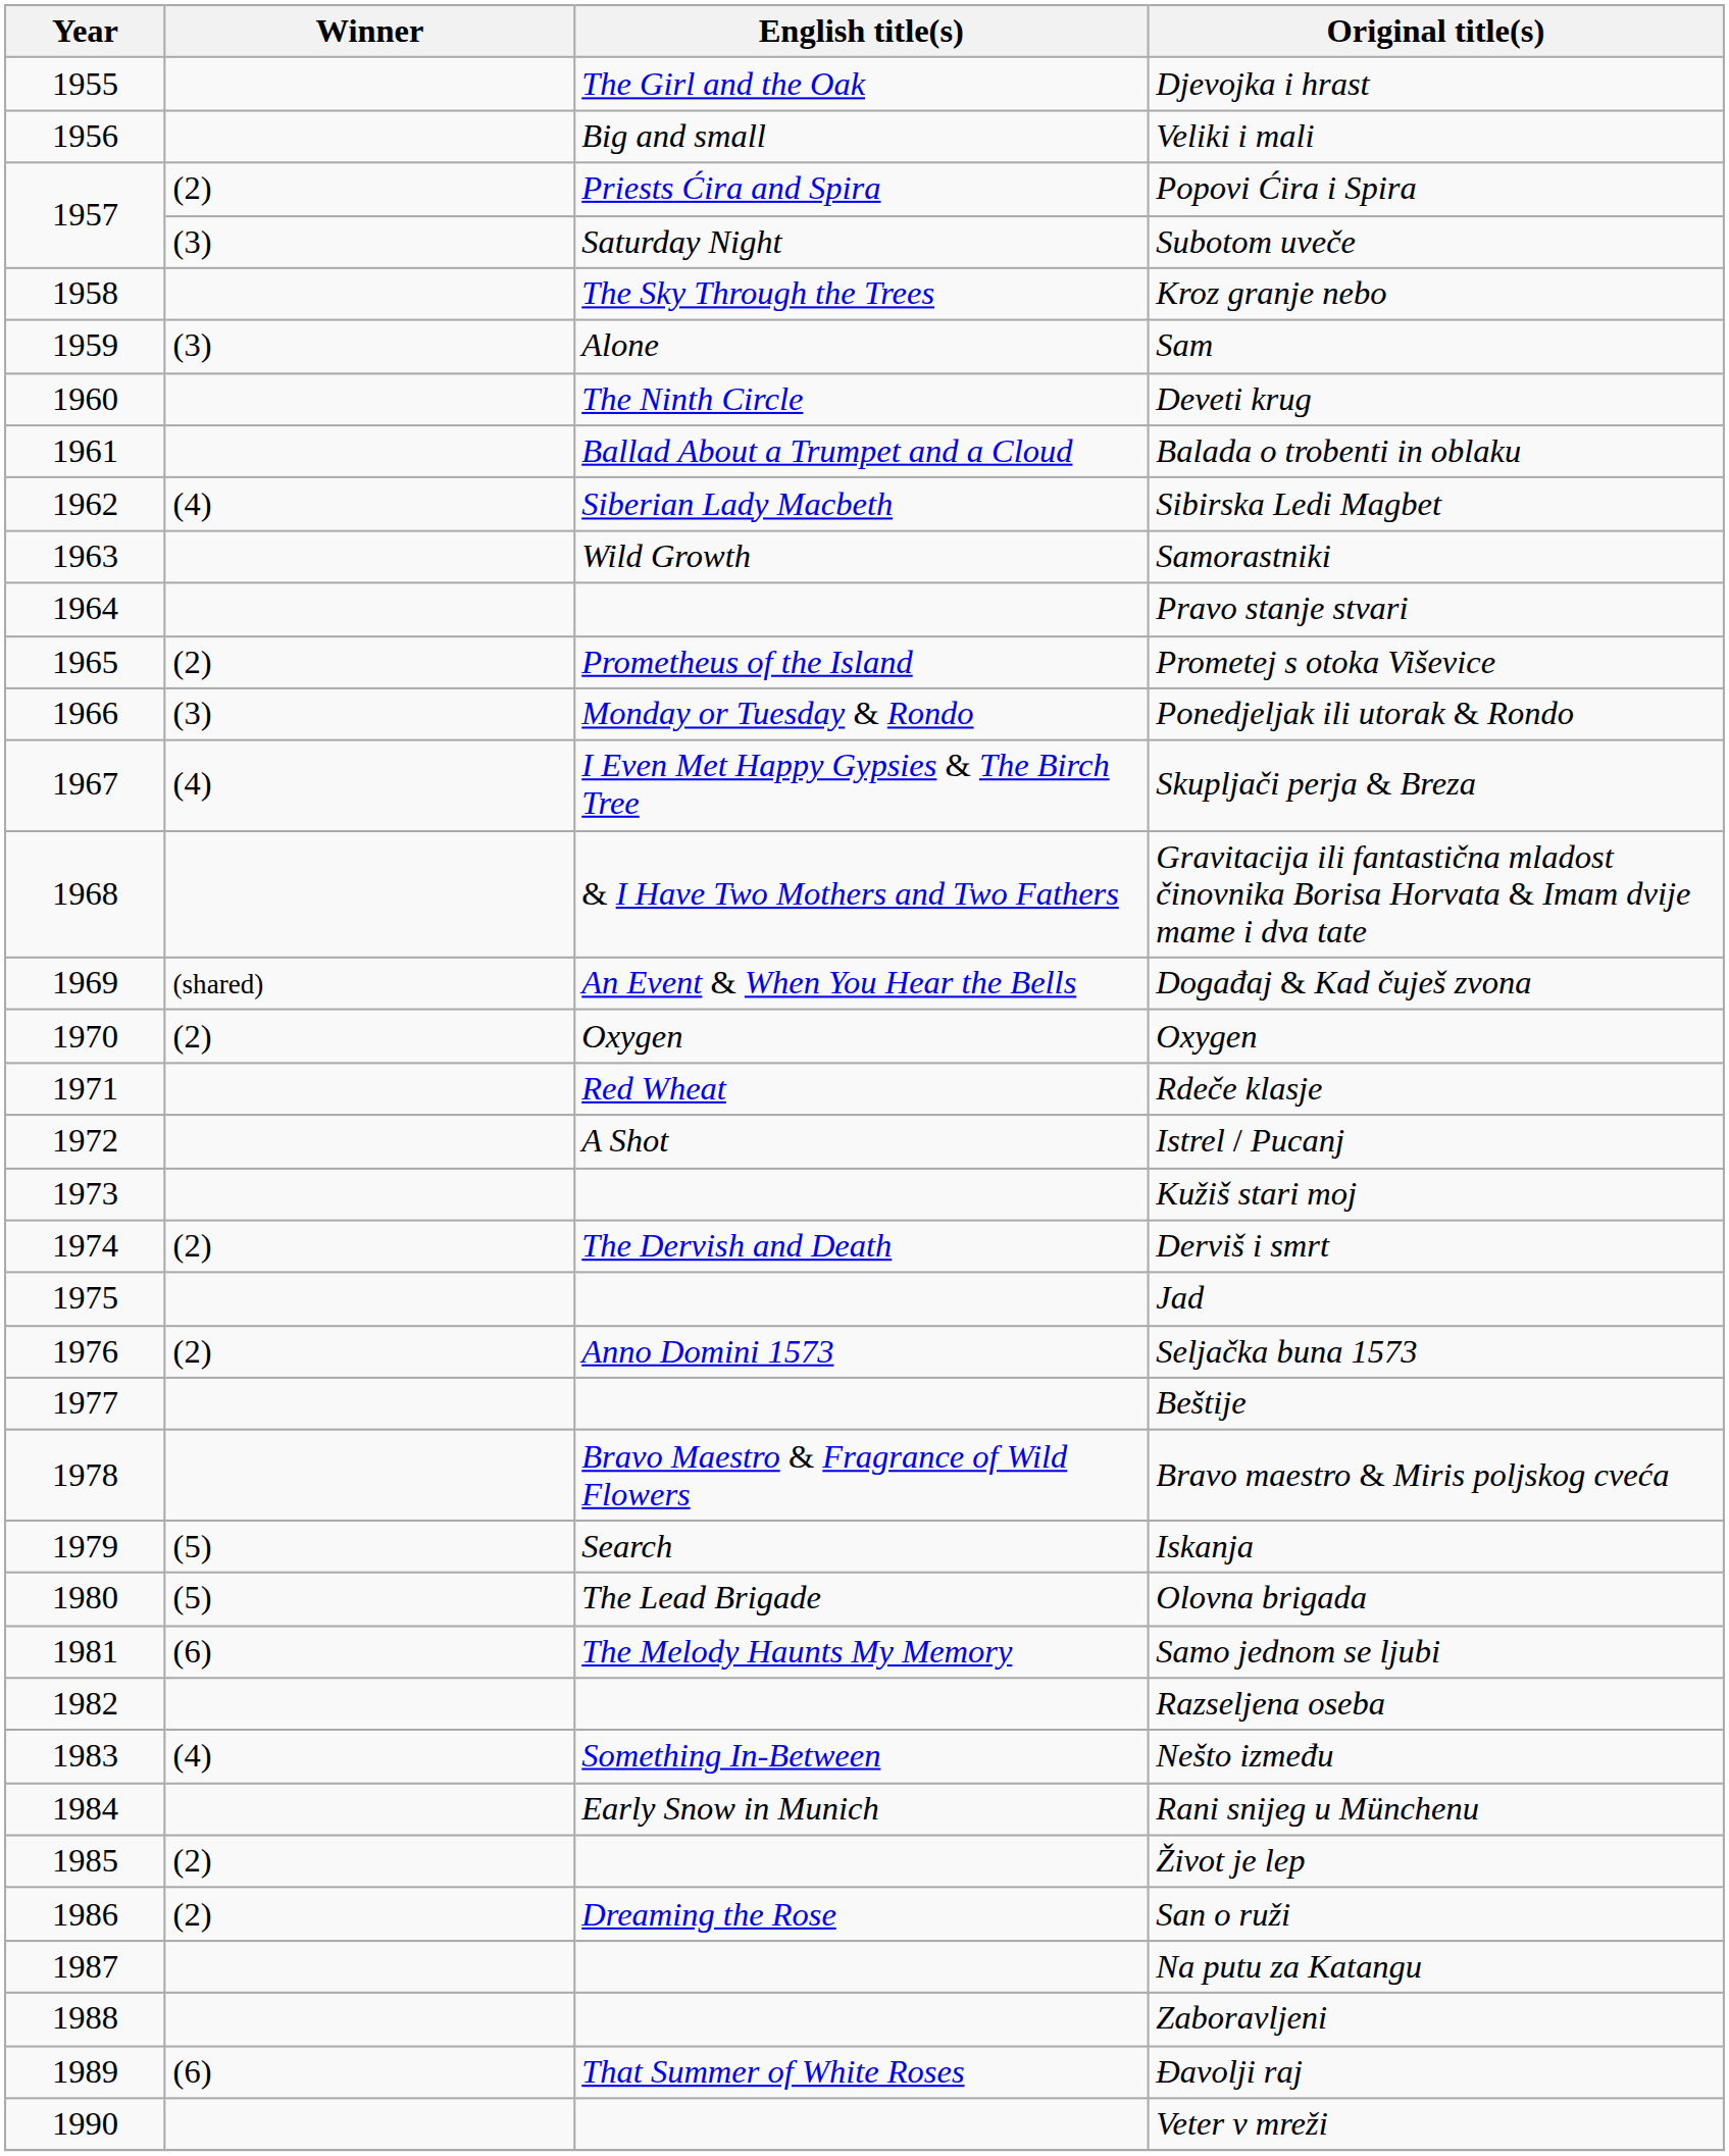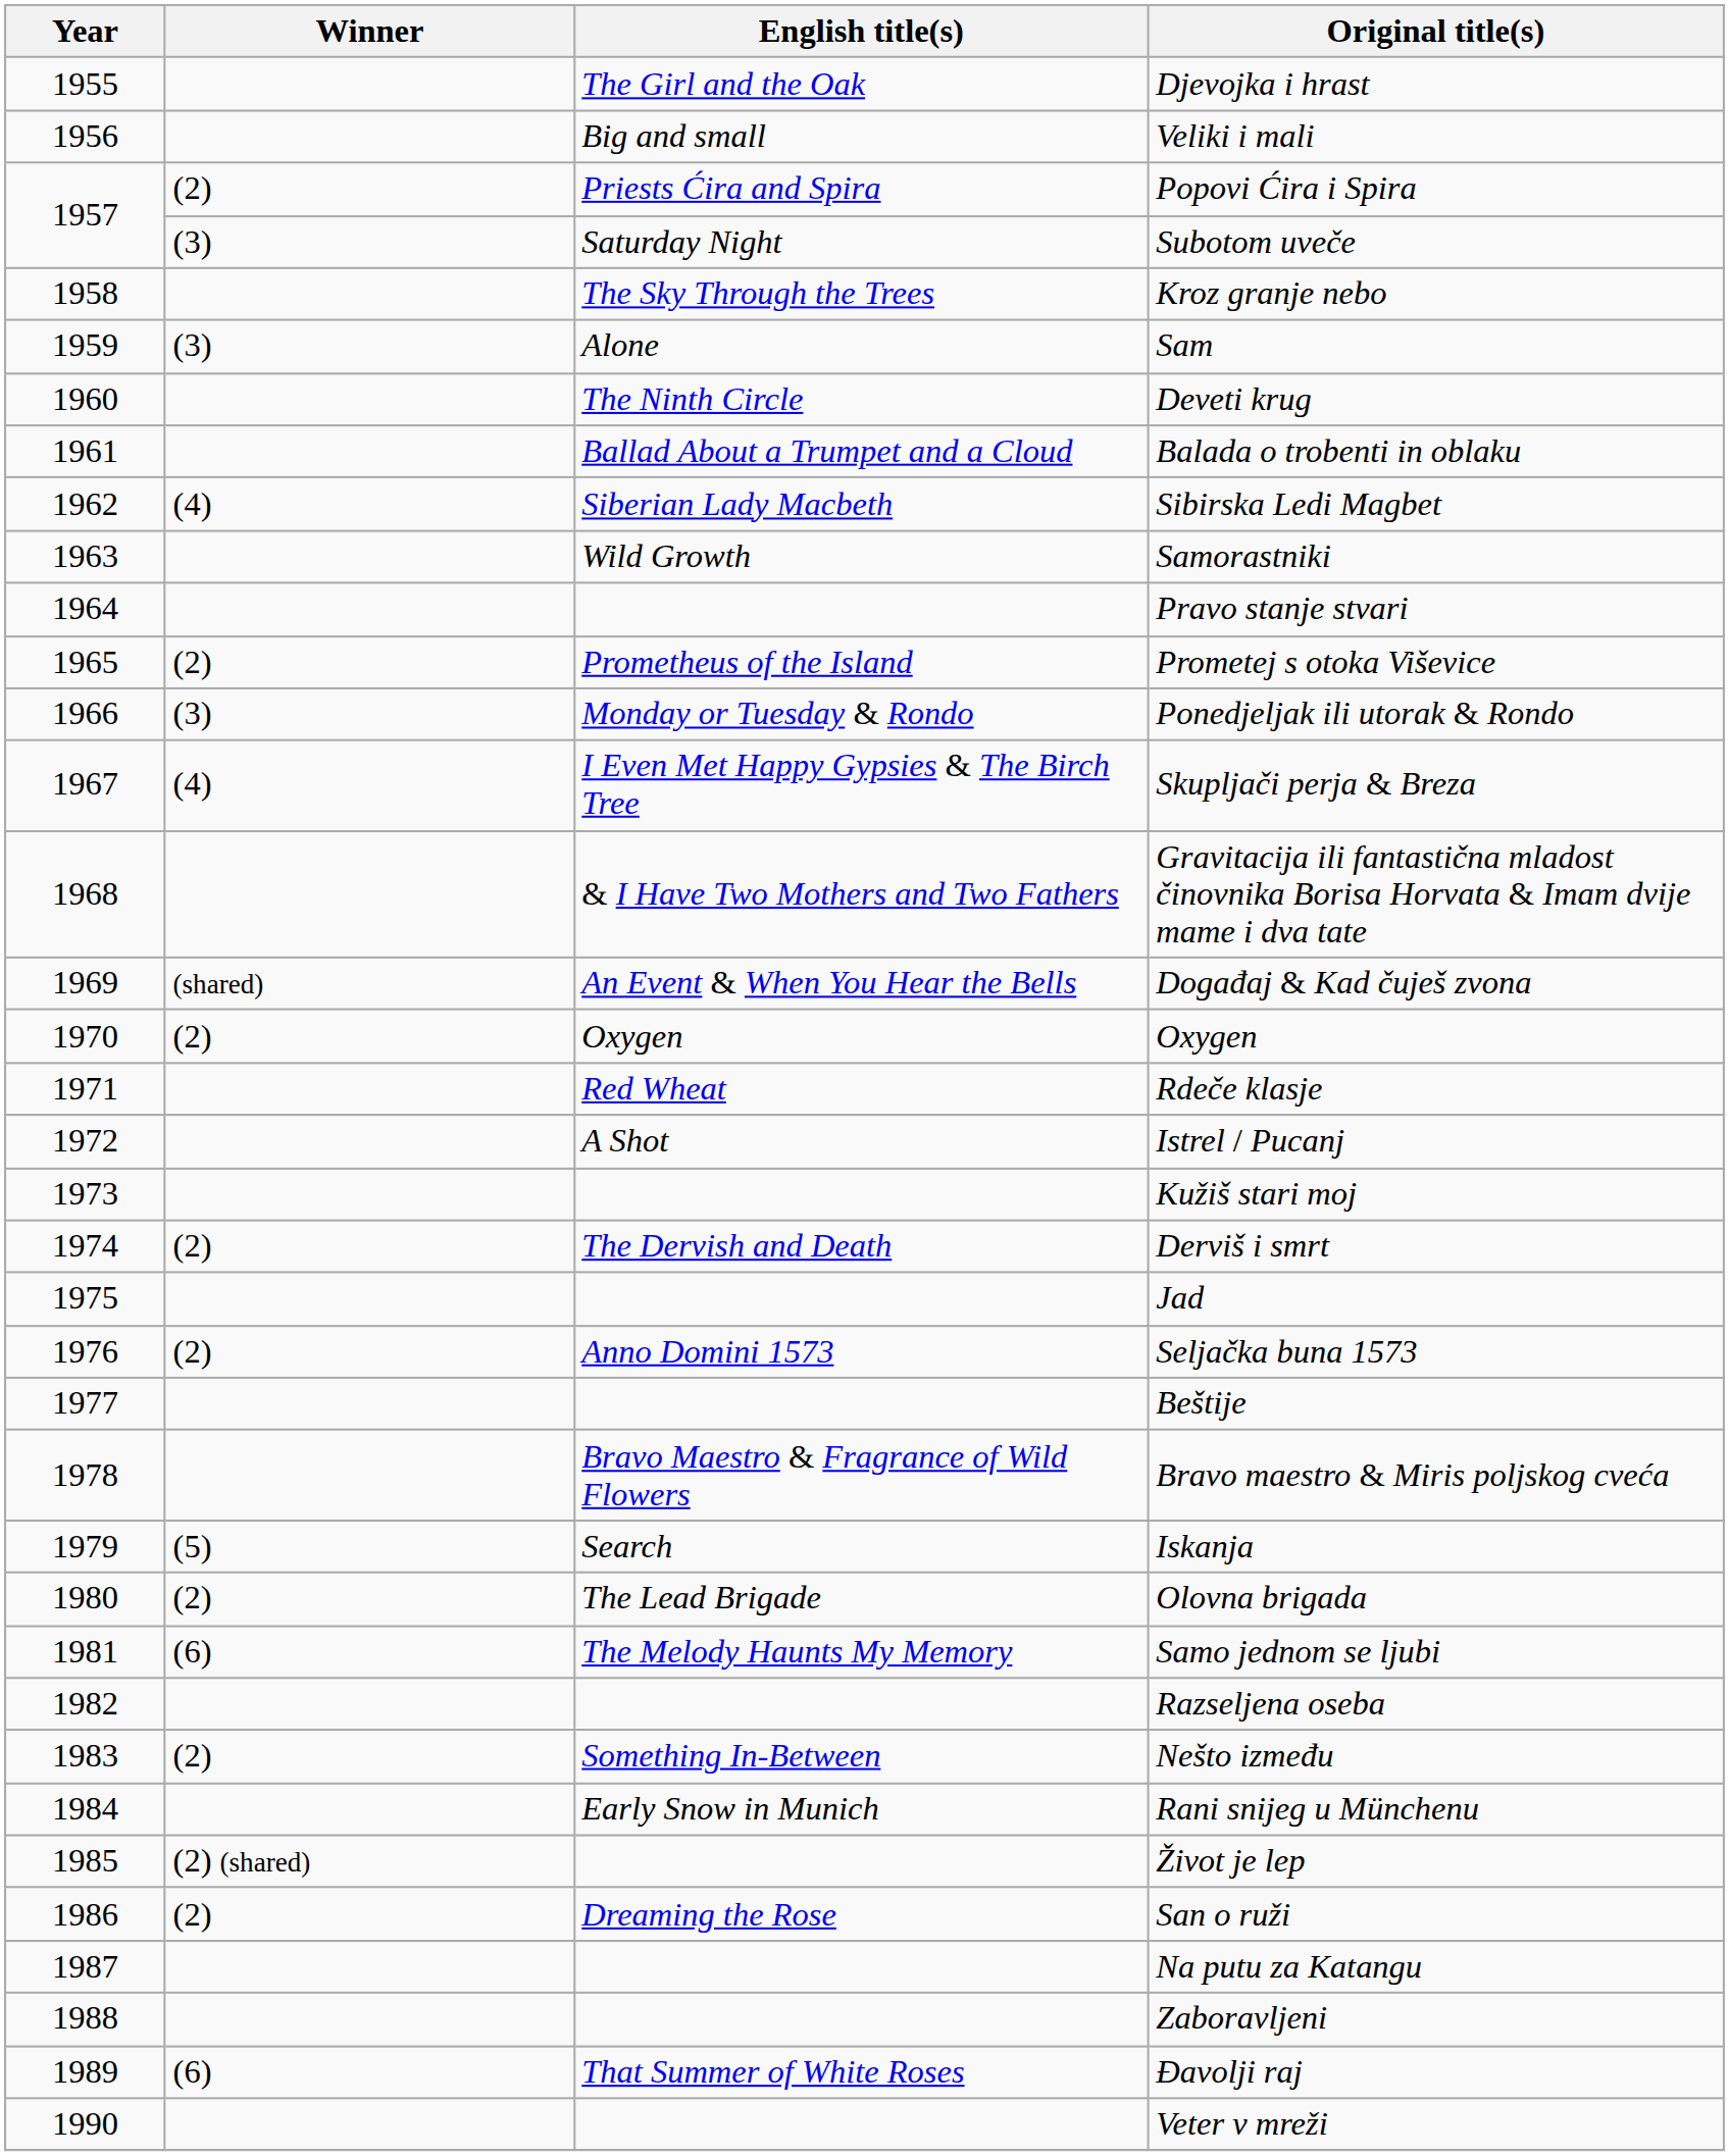Olovna brigada | Winner: (5) -> (2)
Nešto između | Winner: (4) -> (2)
Život je lep | Winner: (2) -> (2) (shared)
